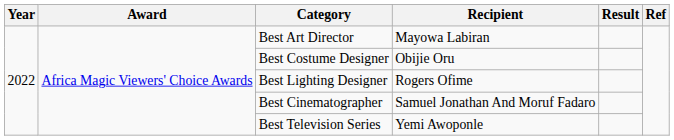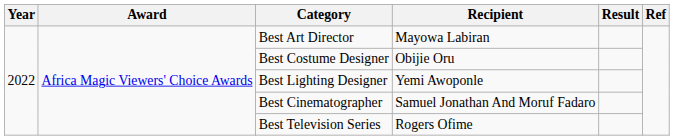Best Lighting Designer | Recipient: Rogers Ofime -> Yemi Awoponle
Best Television Series | Recipient: Yemi Awoponle -> Rogers Ofime
